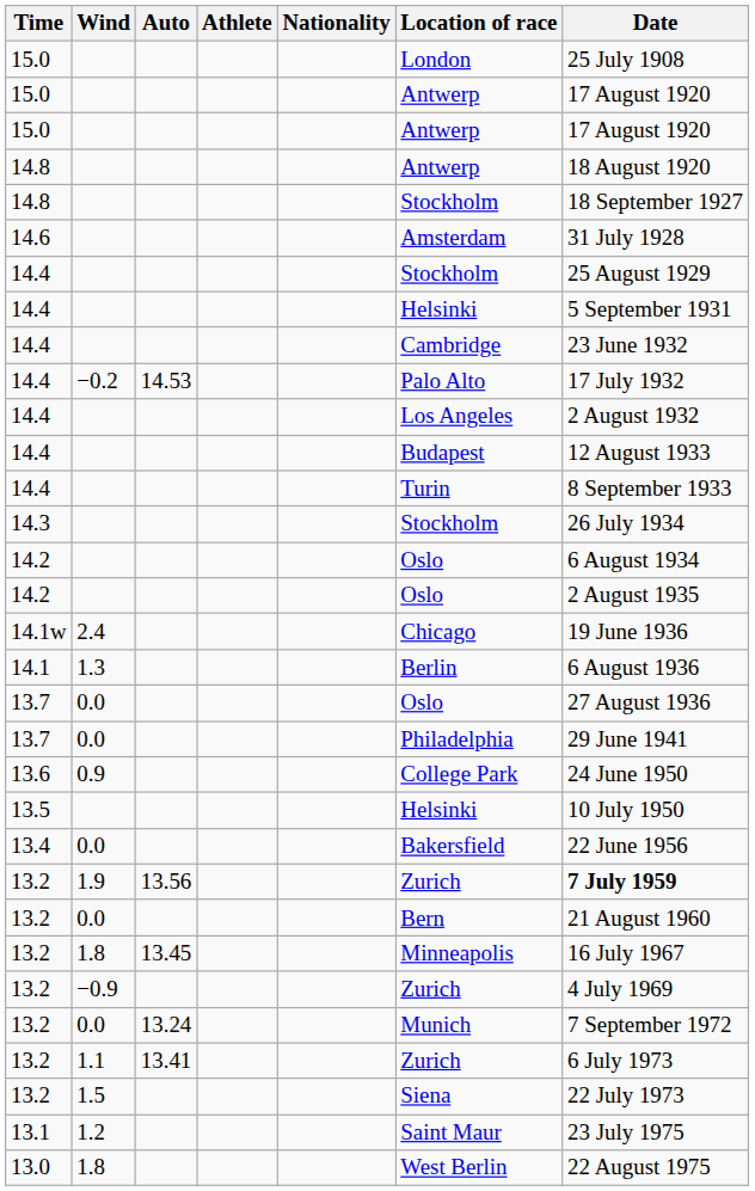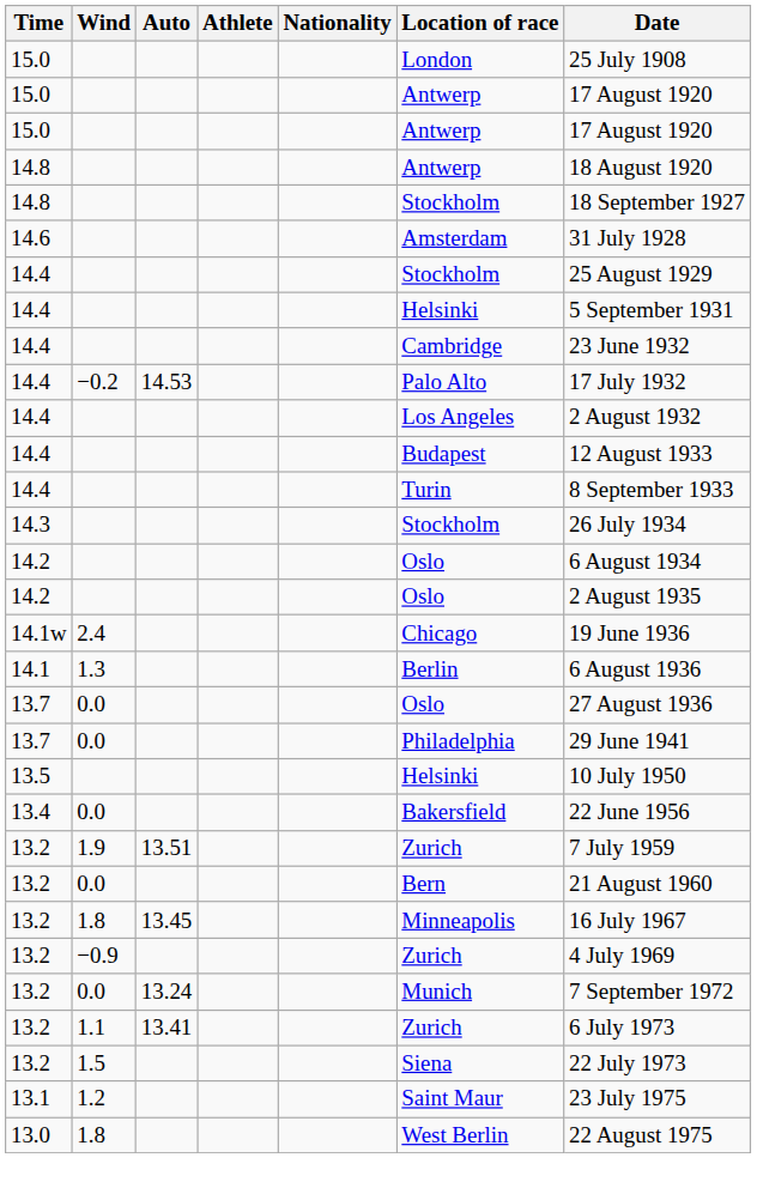- row: 13.6 | 0.9 | College Park | 24 June 1950
13.2 / 1.9 | Auto: 13.56 -> 13.51
13.2 / 1.9 | Date: bold -> normal
